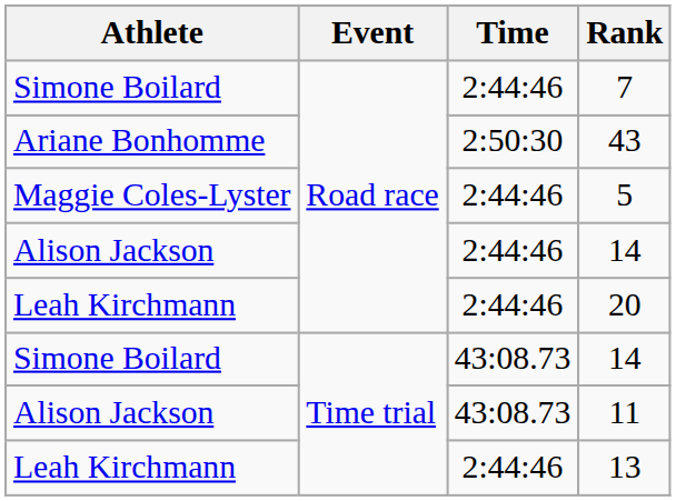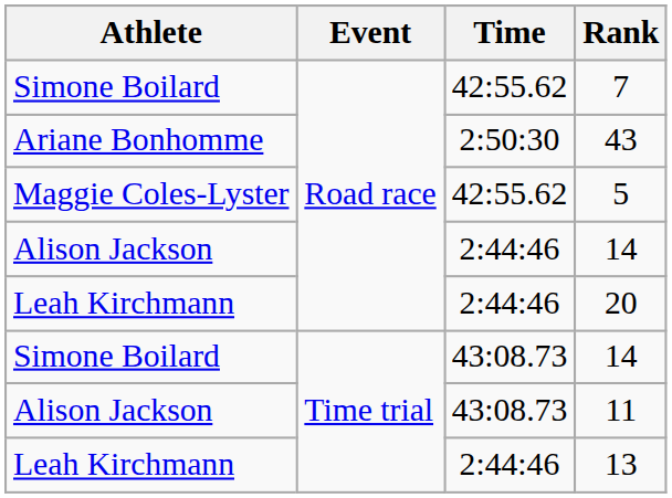7 | Time: 2:44:46 -> 42:55.62
5 | Time: 2:44:46 -> 42:55.62
